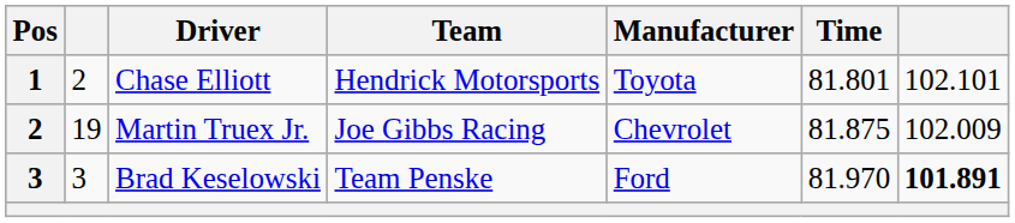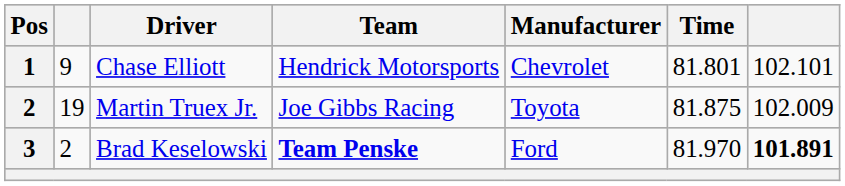Chase Elliott | column 2: 2 -> 9
Chase Elliott | Manufacturer: Toyota -> Chevrolet
Martin Truex Jr. | Manufacturer: Chevrolet -> Toyota
Brad Keselowski | column 2: 3 -> 2
Brad Keselowski | Team: normal -> bold
